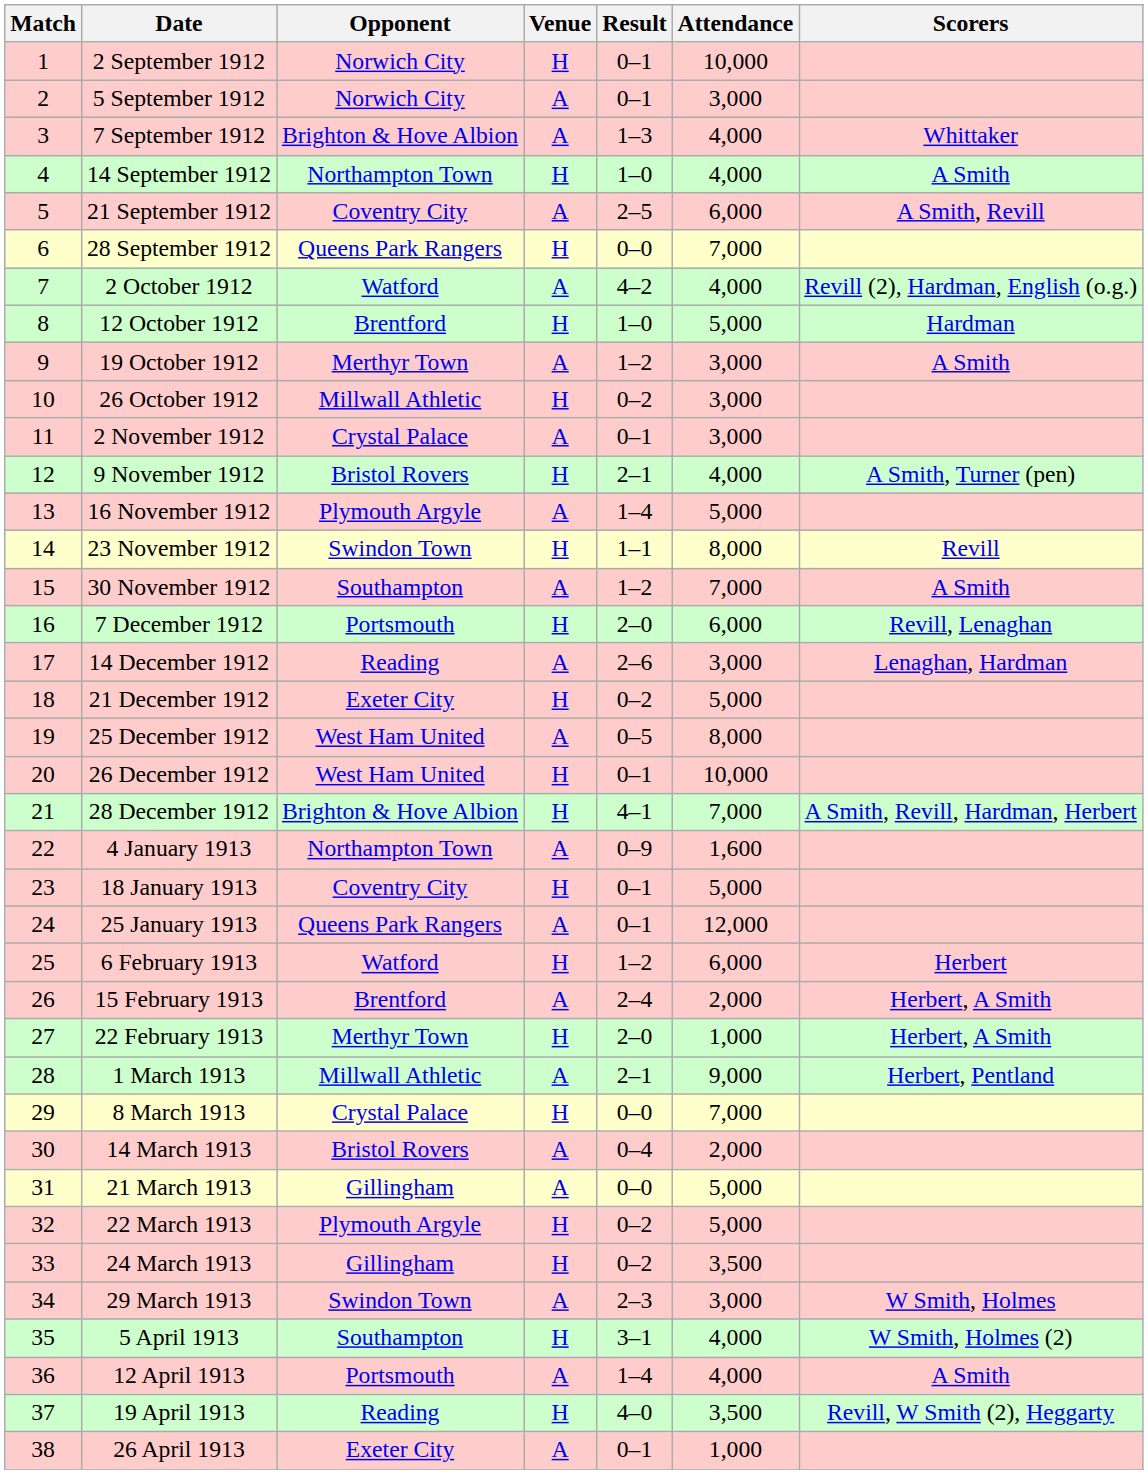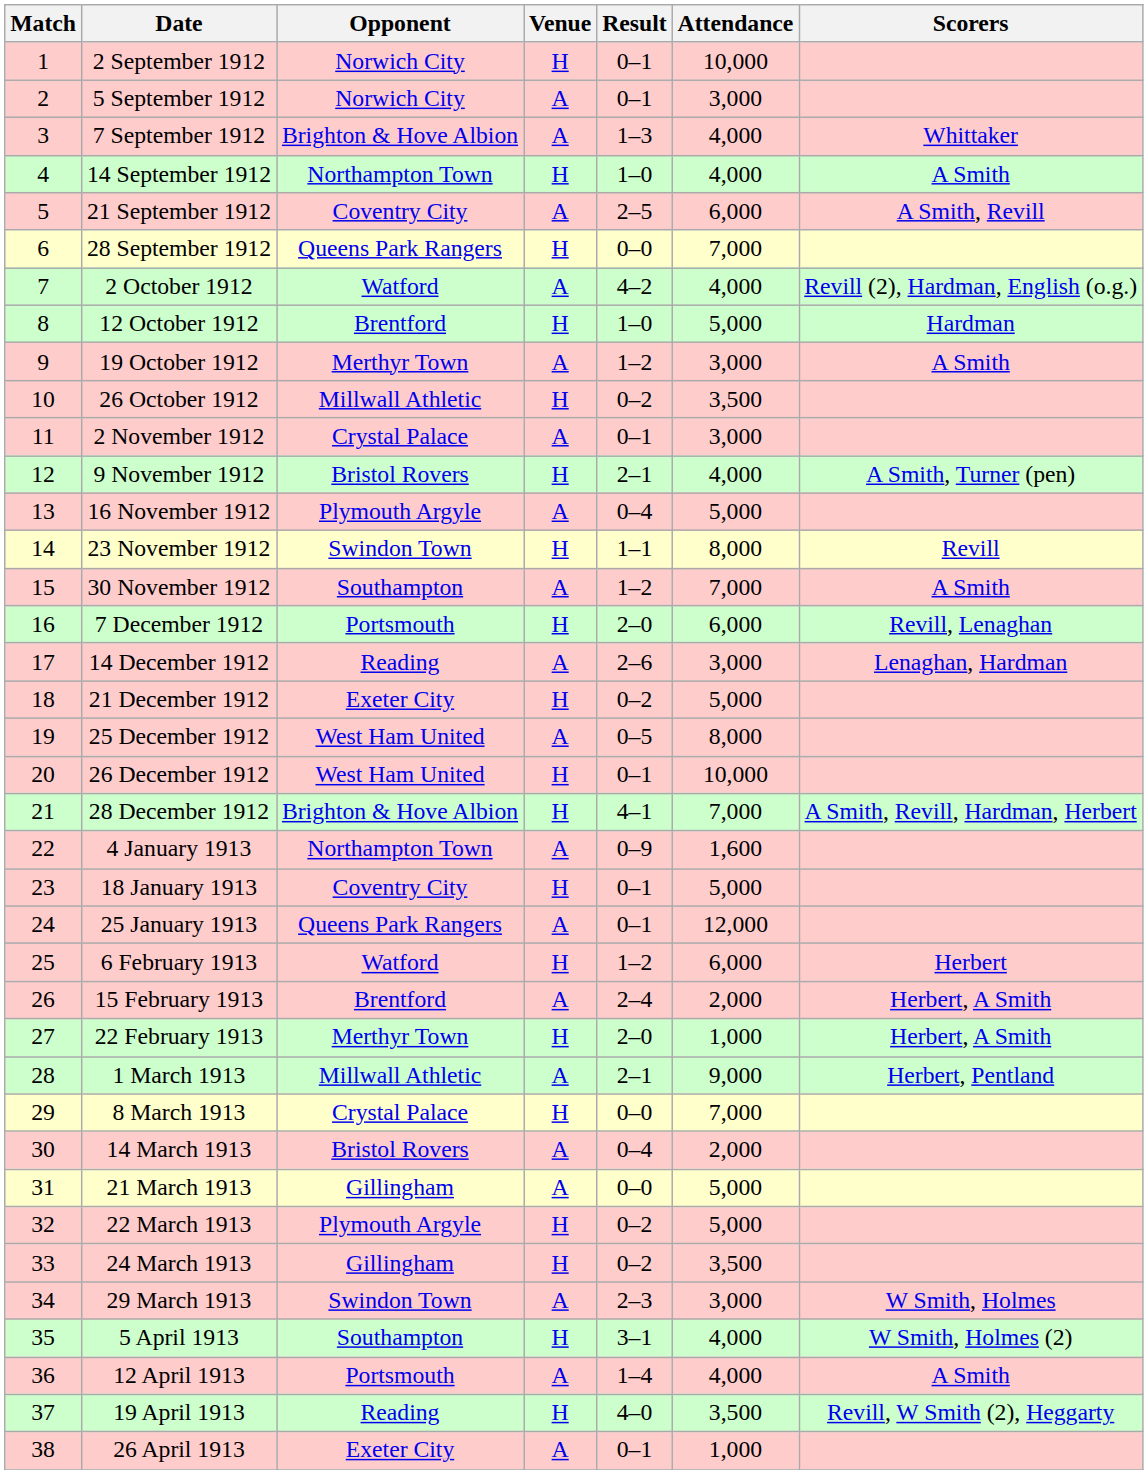26 October 1912 | Attendance: 3,000 -> 3,500
16 November 1912 | Result: 1–4 -> 0–4
